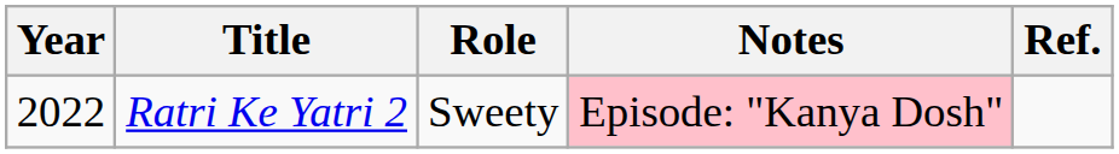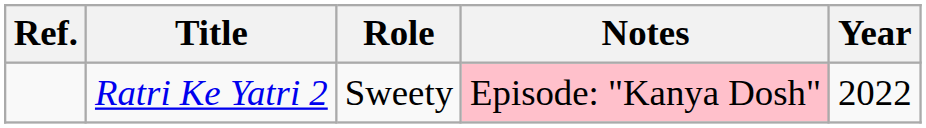columns swapped: Year <-> Ref.
